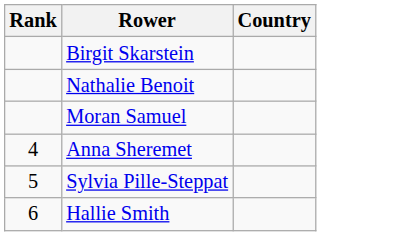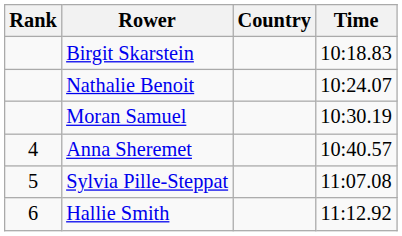+ column: Time | 10:18.83 | 10:24.07 | 10:30.19 | 10:40.57 | 11:07.08 | 11:12.92
